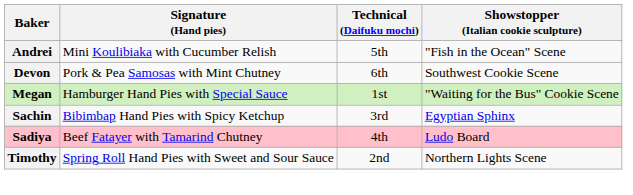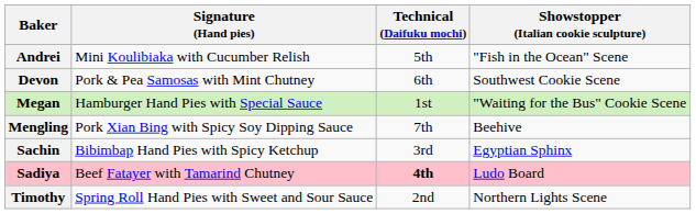+ row: Mengling | Pork Xian Bing with Spicy Soy Dipping Sauce | 7th | Beehive
Sadiya | Technical (Daifuku mochi): normal -> bold
